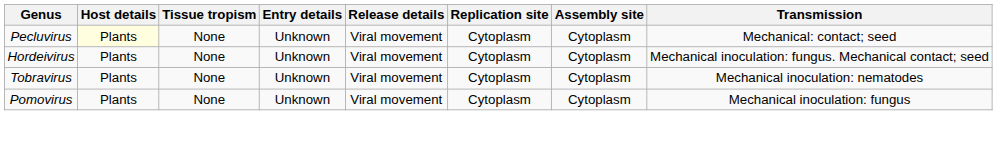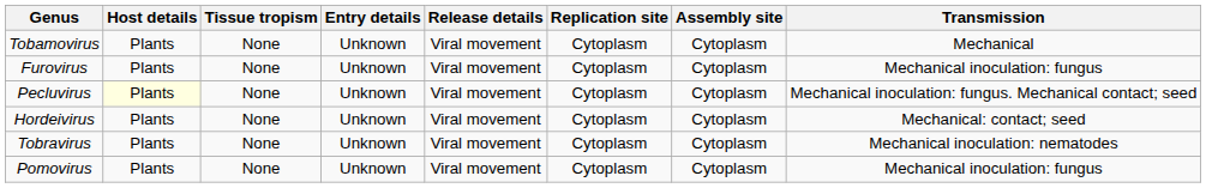+ row: Tobamovirus | Plants | None | Unknown | Viral movement | Cytoplasm | Cytoplasm | Mechanical
+ row: Furovirus | Plants | None | Unknown | Viral movement | Cytoplasm | Cytoplasm | Mechanical inoculation: fungus
Pecluvirus | Transmission: Mechanical: contact; seed -> Mechanical inoculation: fungus. Mechanical contact; seed
Hordeivirus | Transmission: Mechanical inoculation: fungus. Mechanical contact; seed -> Mechanical: contact; seed
